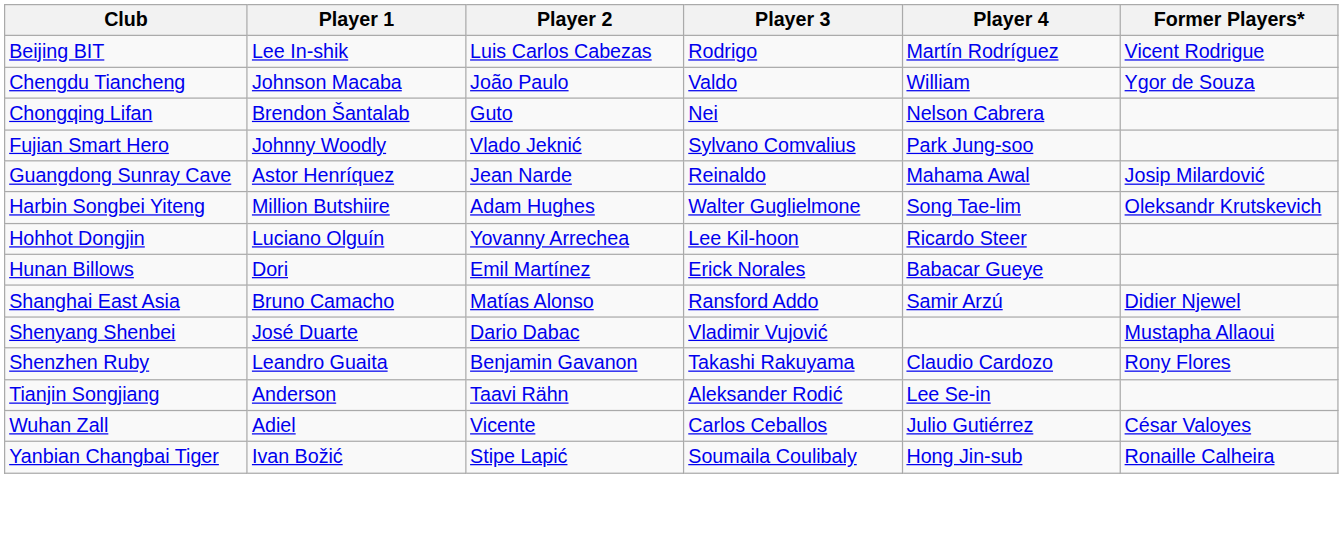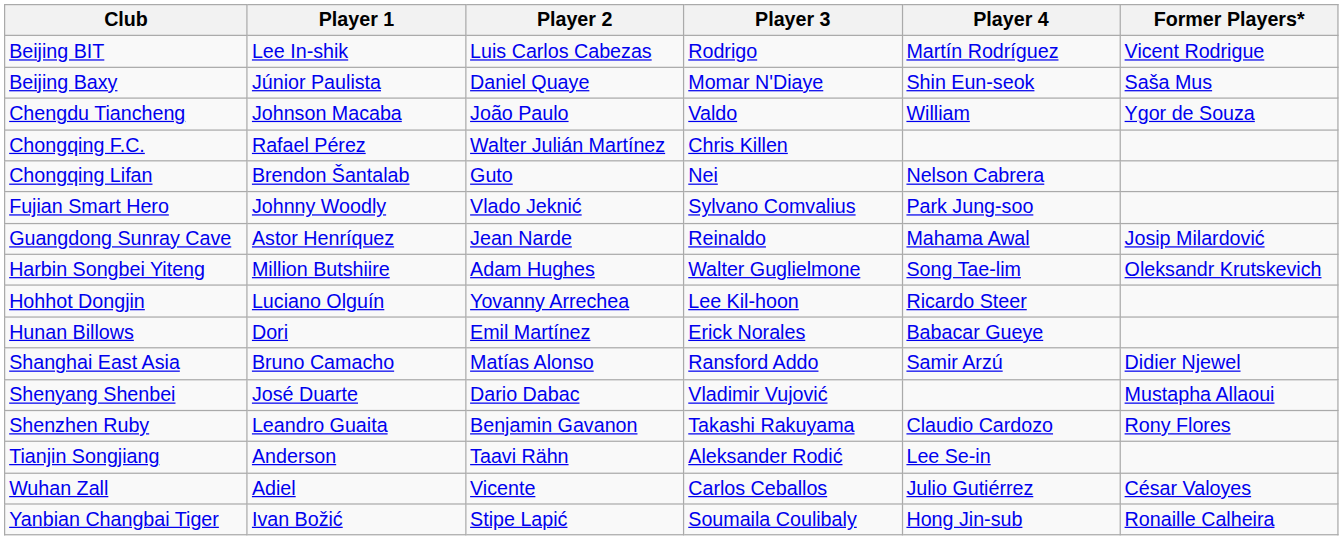+ row: Beijing Baxy | Júnior Paulista | Daniel Quaye | Momar N'Diaye | Shin Eun-seok | Saša Mus
+ row: Chongqing F.C. | Rafael Pérez | Walter Julián Martínez | Chris Killen
